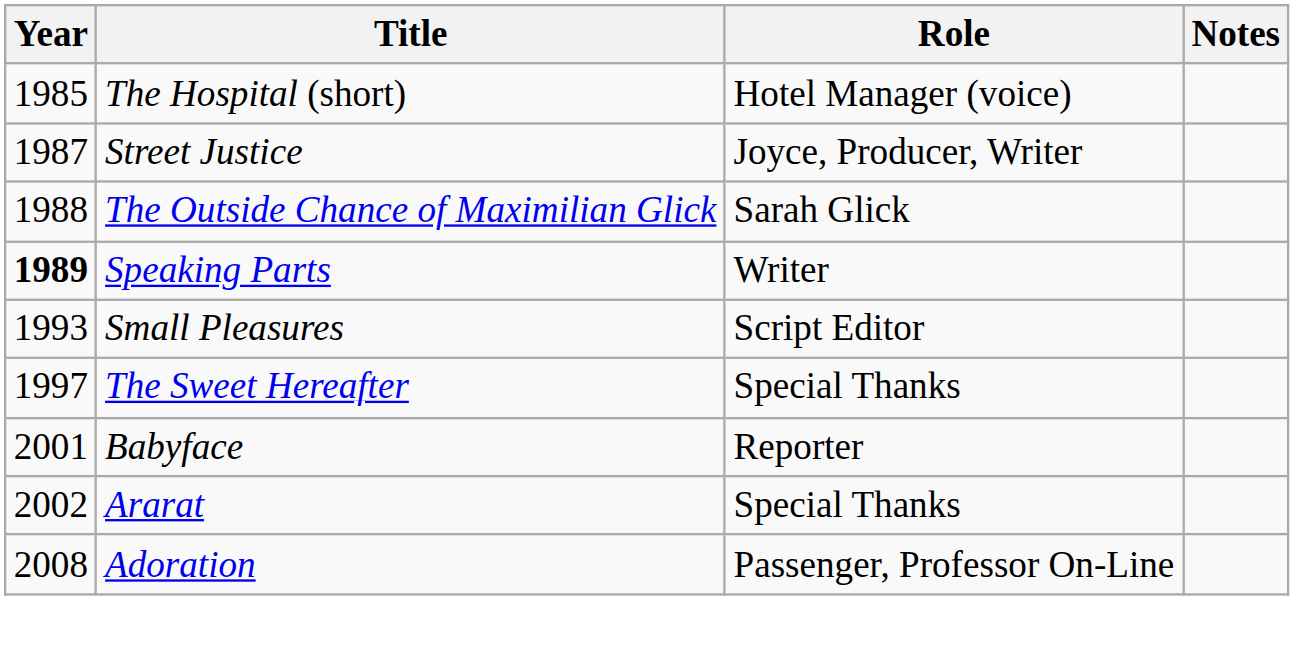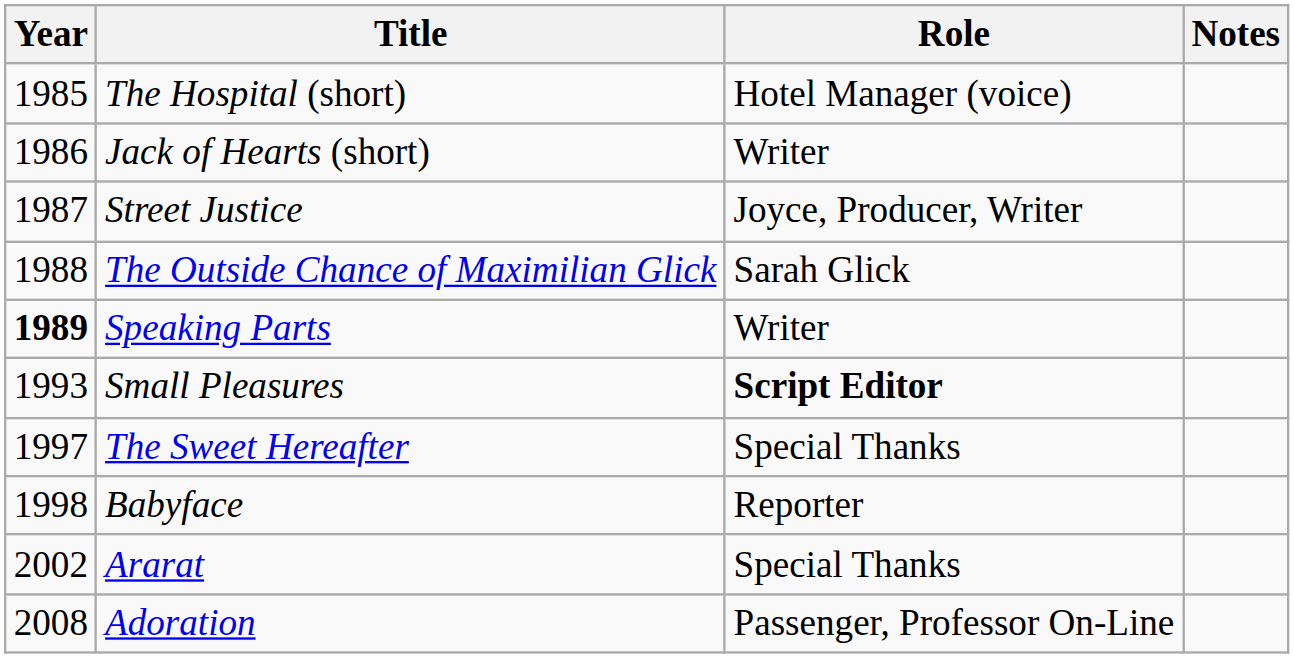+ row: 1986 | Jack of Hearts (short) | Writer
Small Pleasures | Role: normal -> bold
Babyface | Year: 2001 -> 1998
